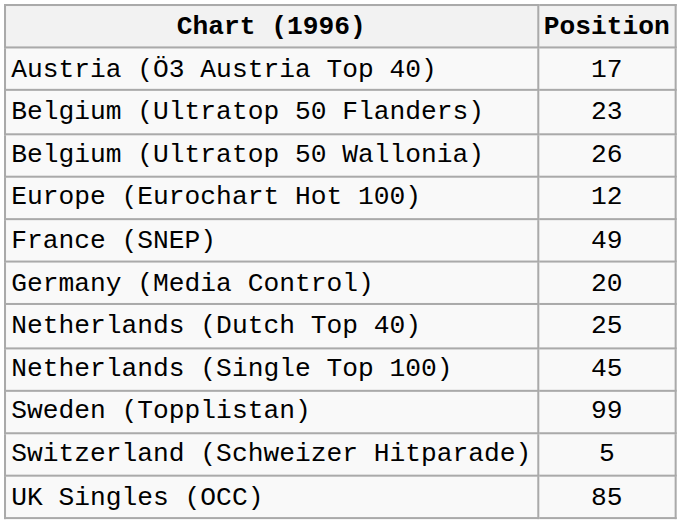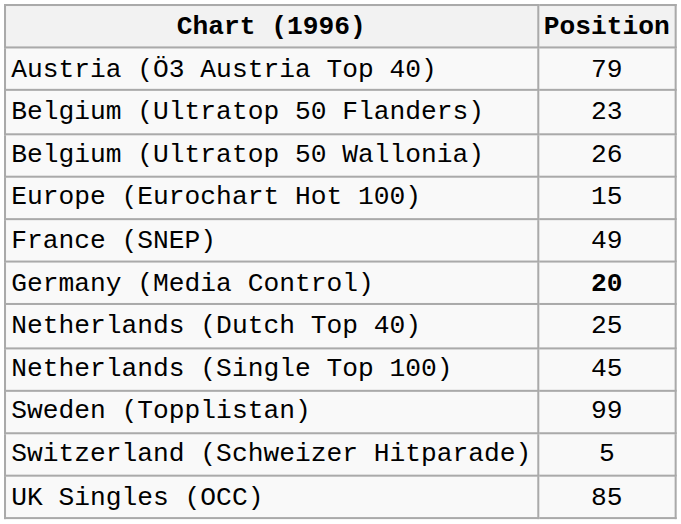Austria (Ö3 Austria Top 40) | Position: 17 -> 79
Europe (Eurochart Hot 100) | Position: 12 -> 15
Germany (Media Control) | Position: normal -> bold
